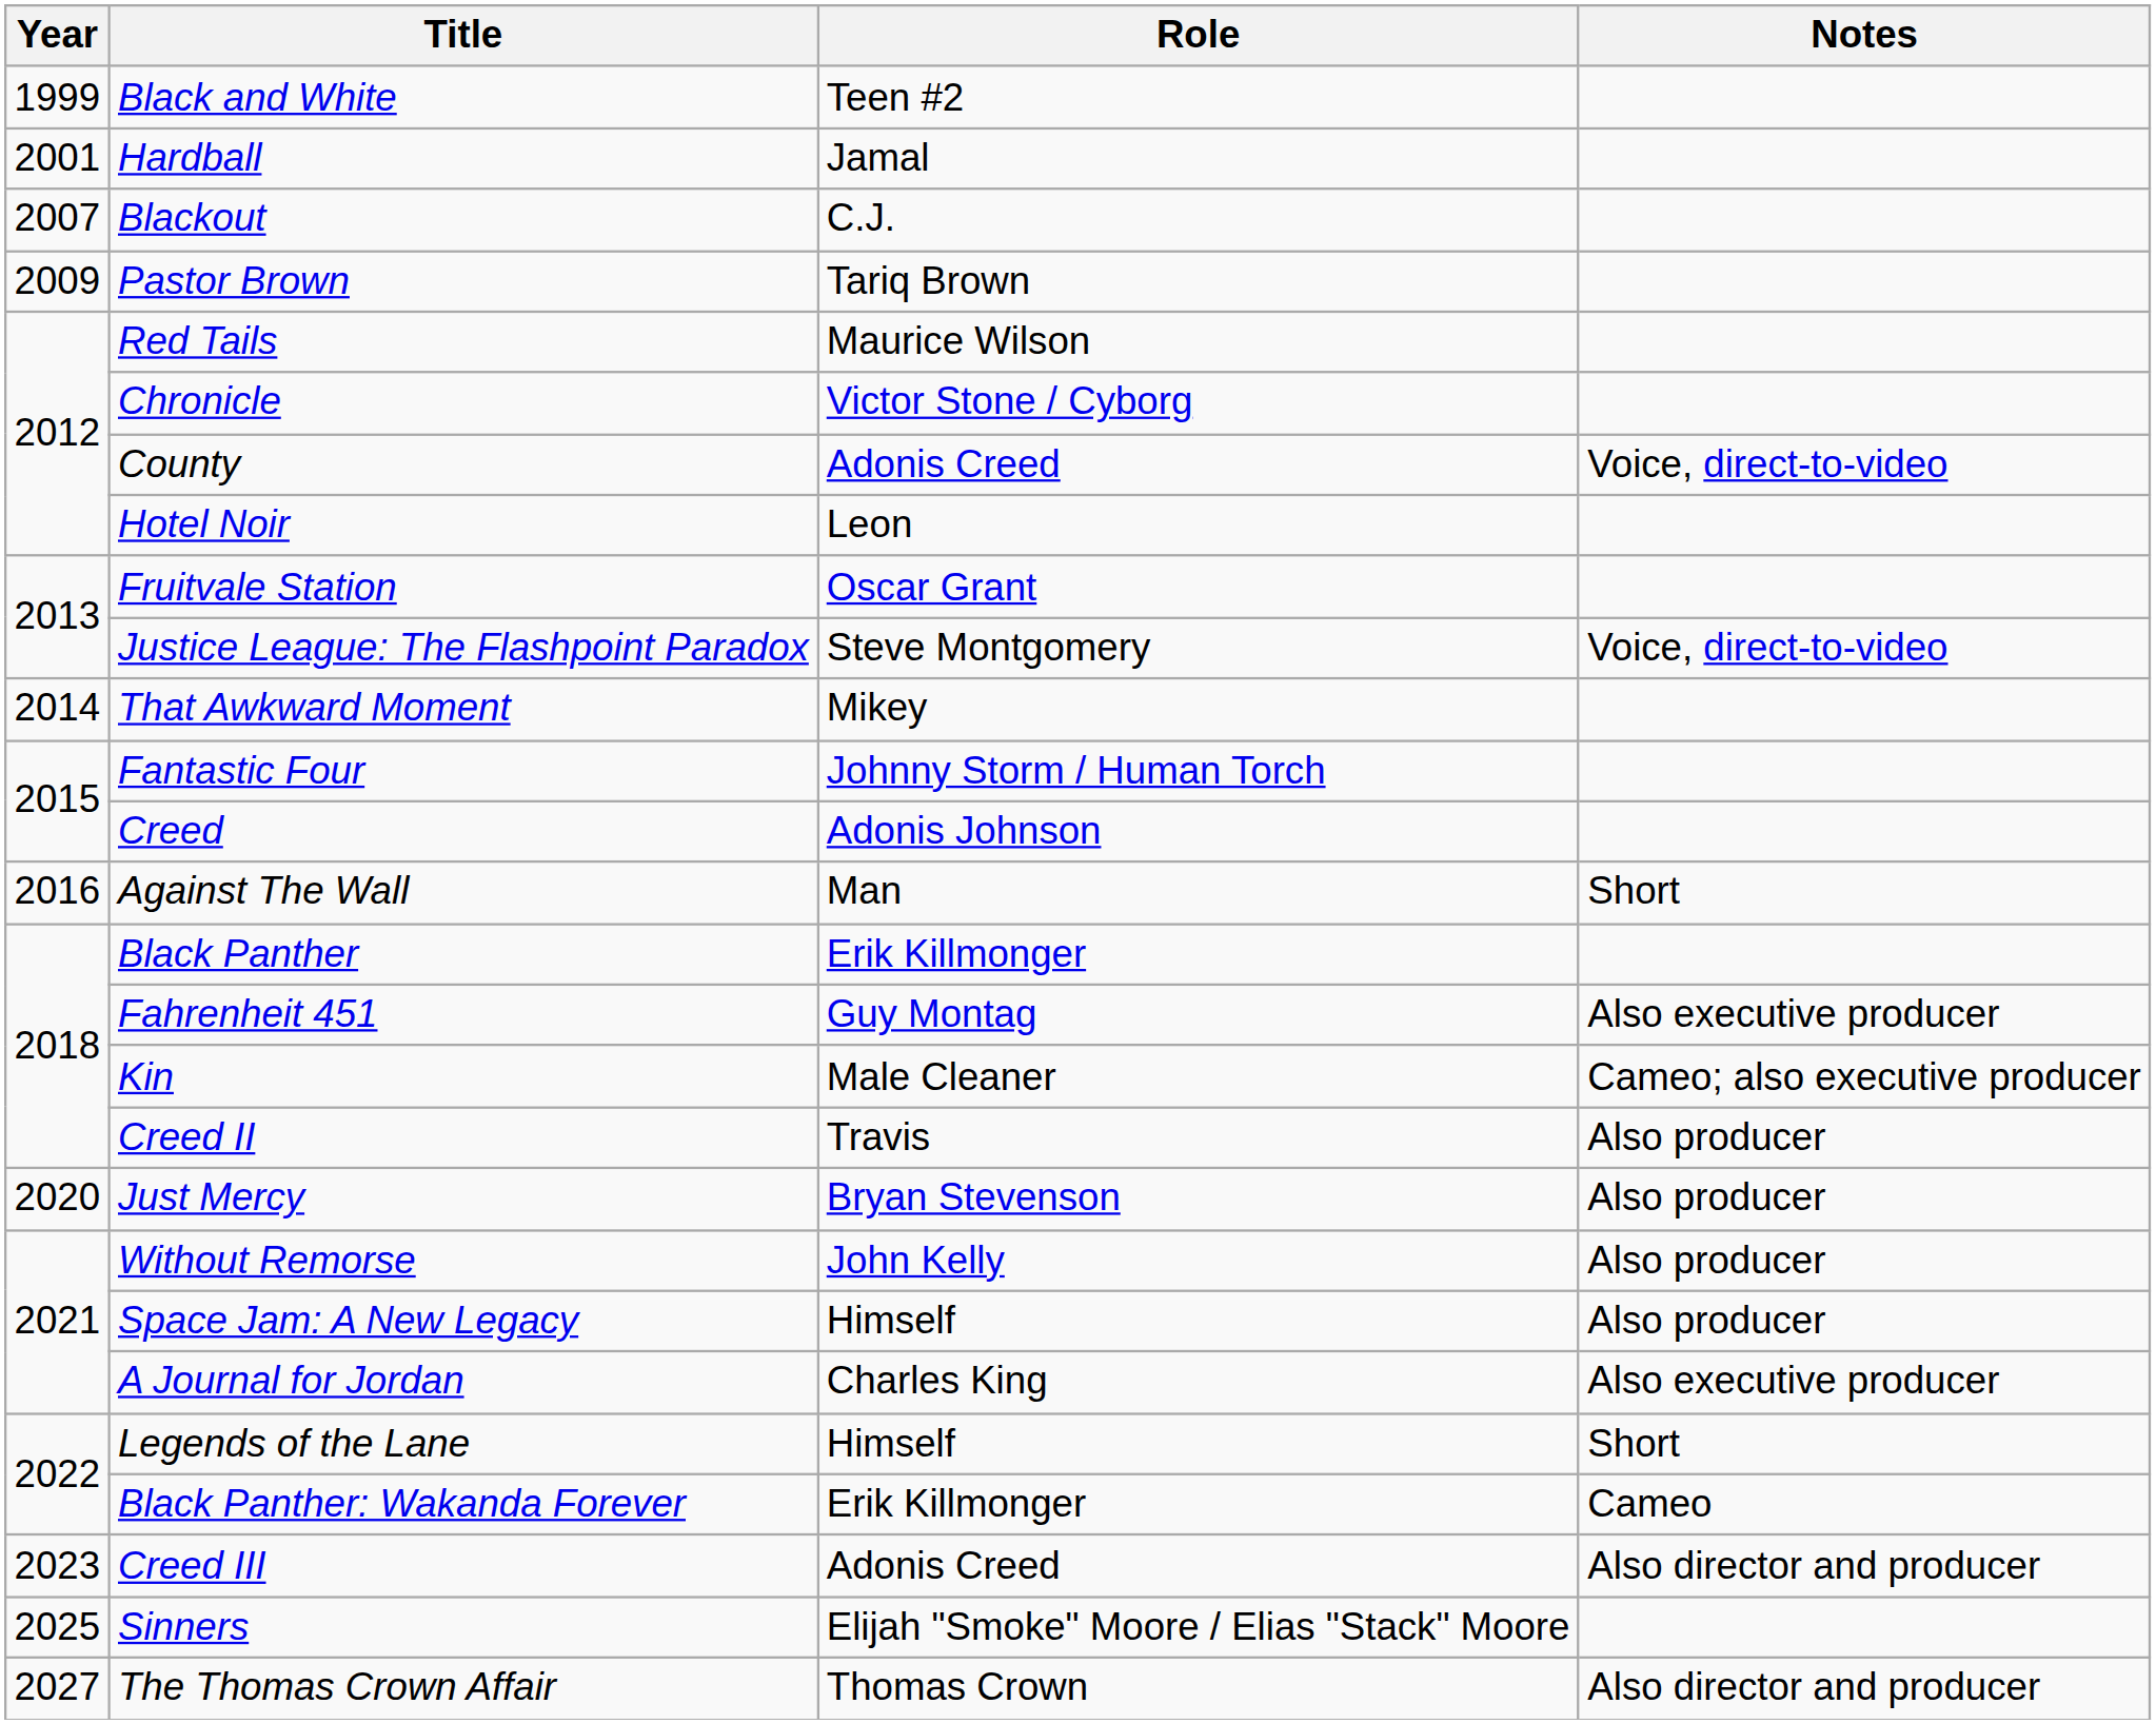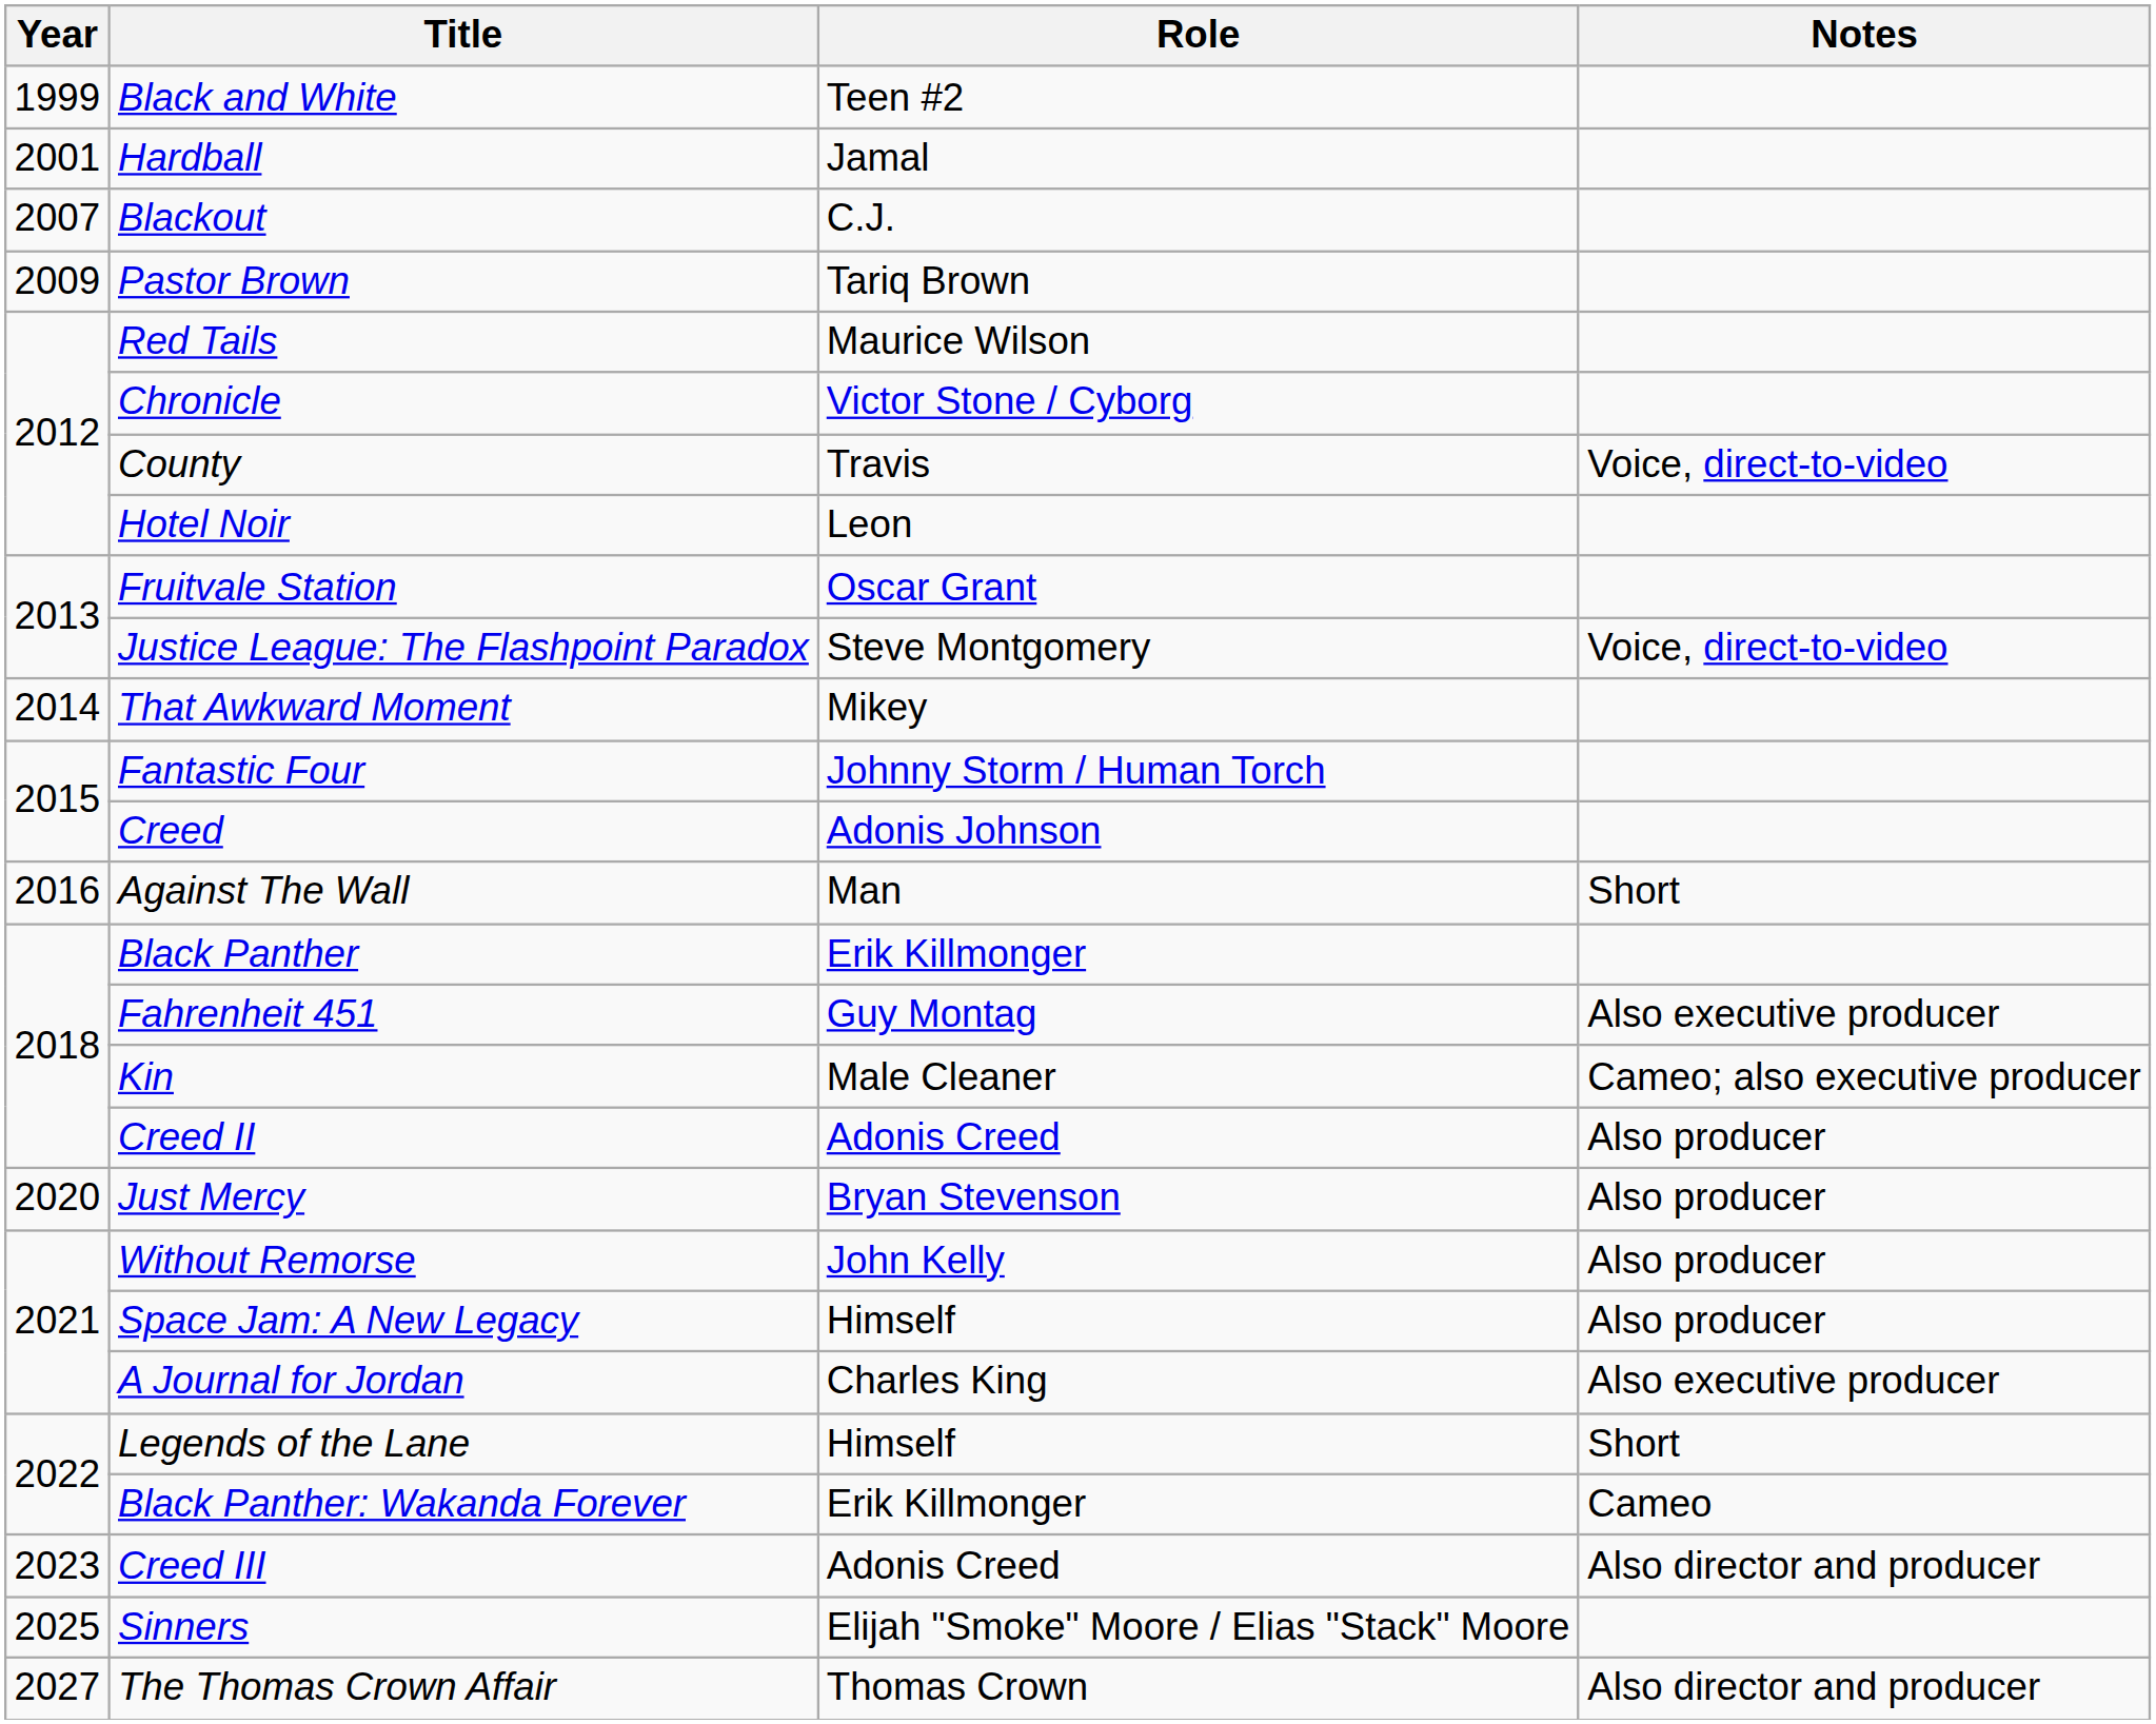County | Role: Adonis Creed -> Travis
Creed II | Role: Travis -> Adonis Creed
